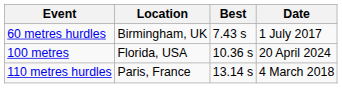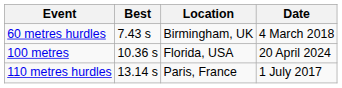columns swapped: Best <-> Location
60 metres hurdles | Date: 1 July 2017 -> 4 March 2018
110 metres hurdles | Date: 4 March 2018 -> 1 July 2017
